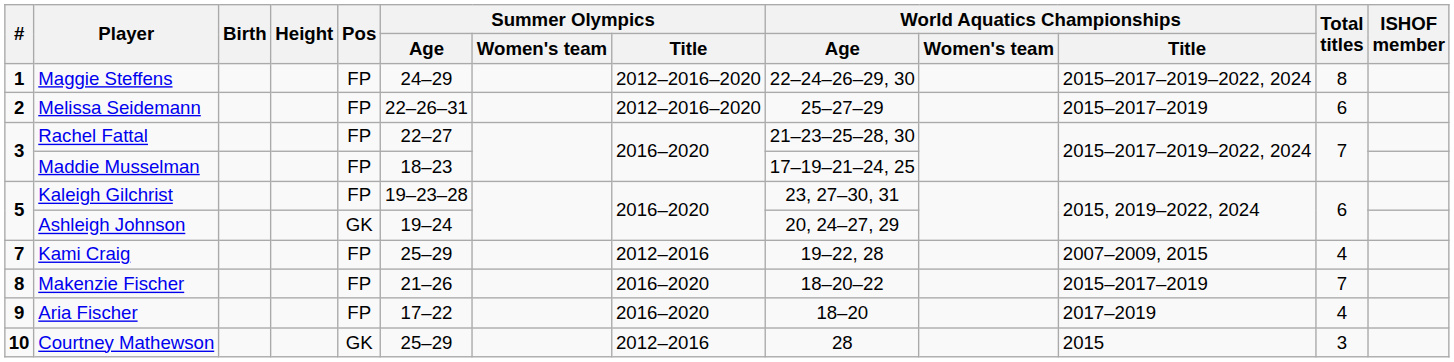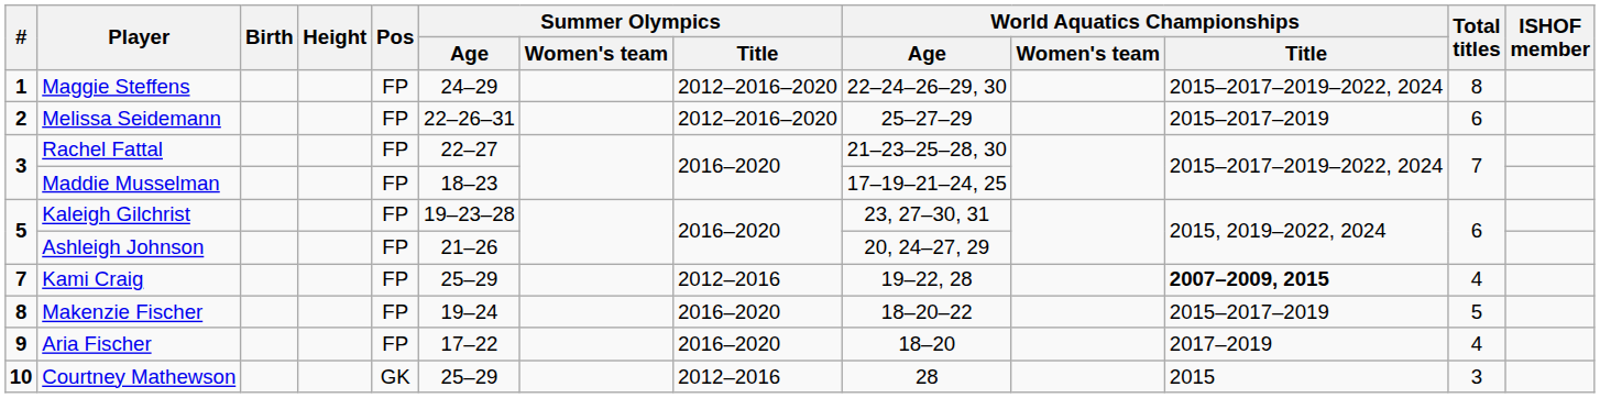Ashleigh Johnson | Pos: GK -> FP
Ashleigh Johnson | Summer Olympics / Age: 19–24 -> 21–26
Kami Craig | World Aquatics Championships / Title: normal -> bold
Makenzie Fischer | Summer Olympics / Age: 21–26 -> 19–24
Makenzie Fischer | Total titles: 7 -> 5
